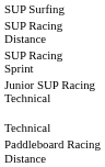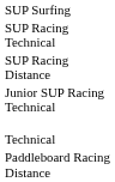+ row: SUP Racing Technical
- row: SUP Racing Sprint
